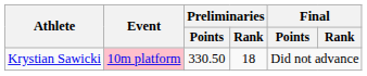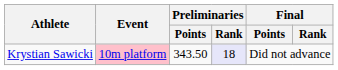Krystian Sawicki | Preliminaries / Points: 330.50 -> 343.50
Krystian Sawicki | Preliminaries / Rank: no background -> lavender background
